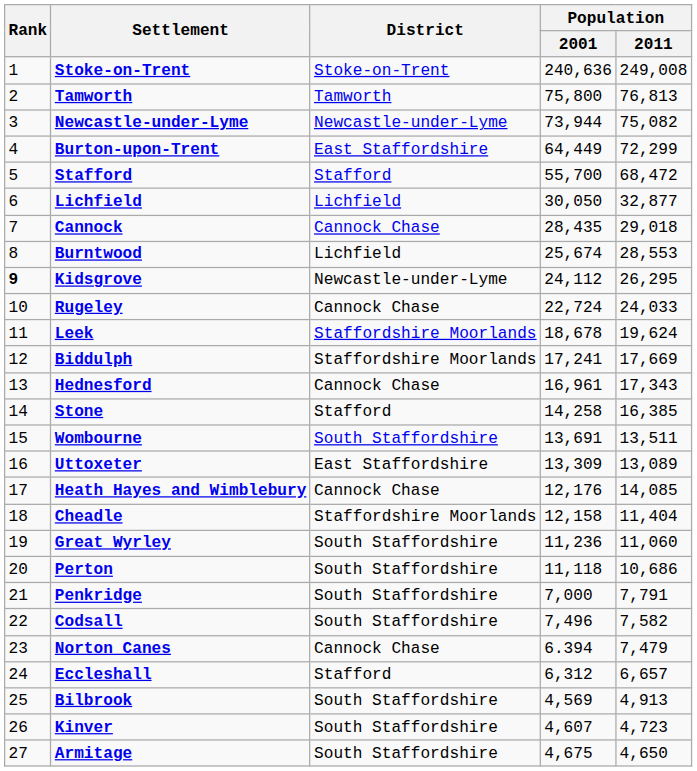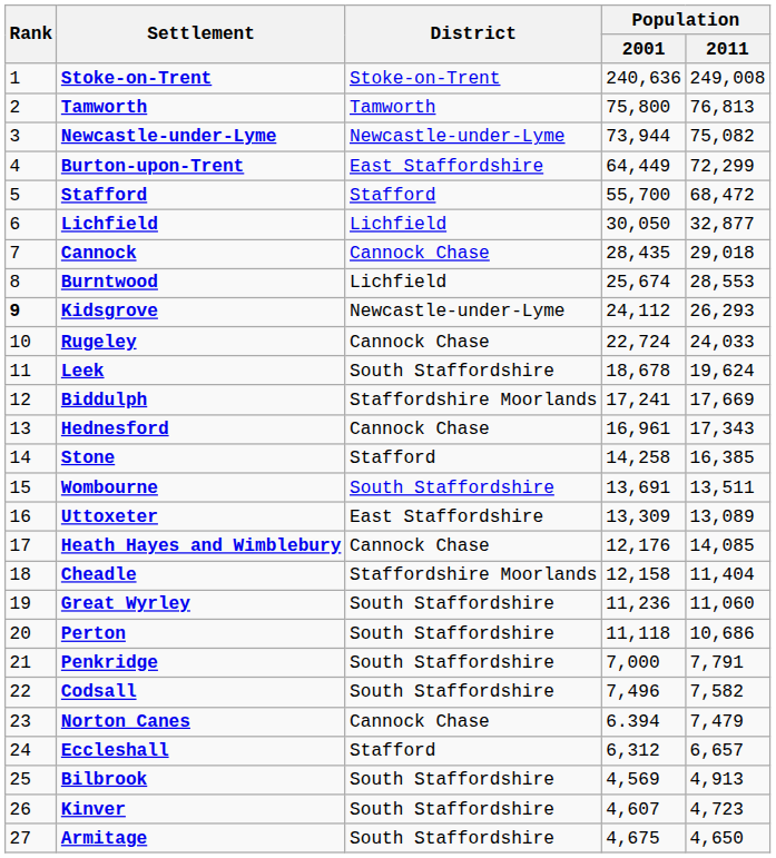Kidsgrove | Population / 2011: 26,295 -> 26,293
Leek | District: Staffordshire Moorlands -> South Staffordshire
